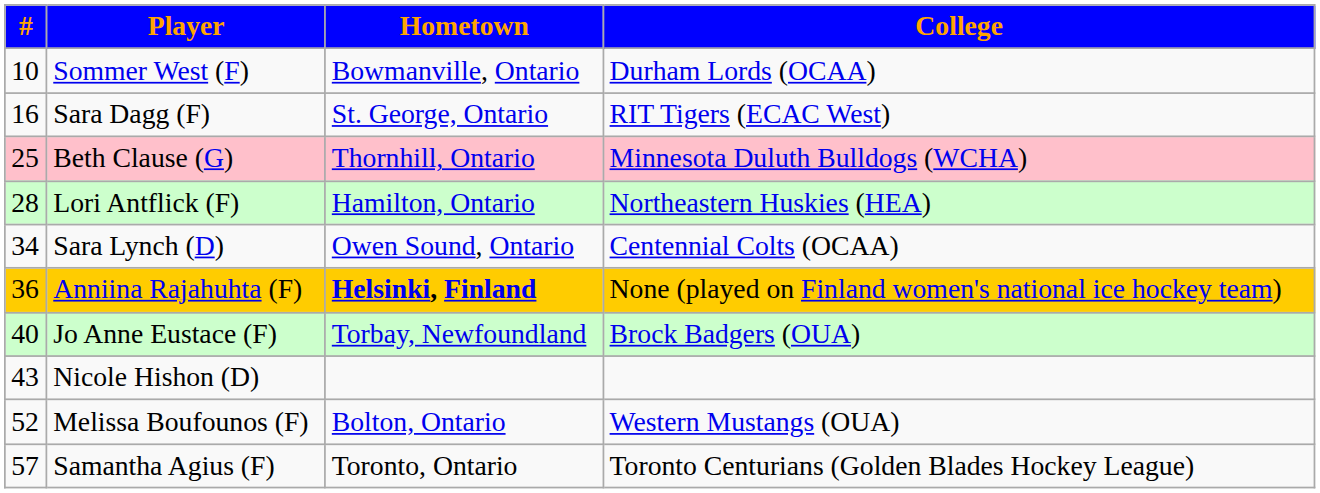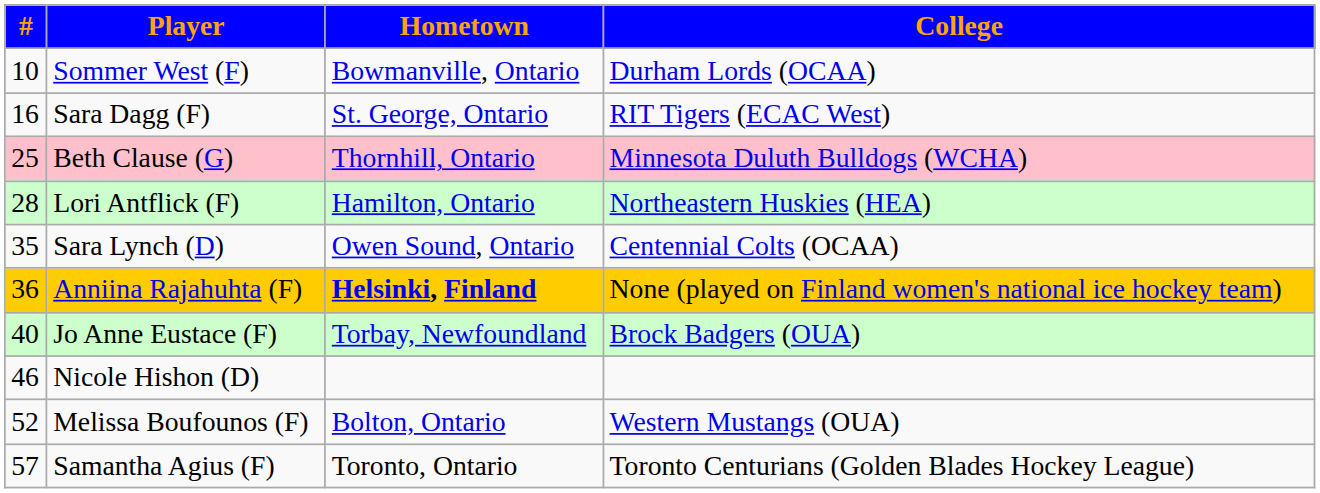Sara Lynch (D) | #: 34 -> 35
Nicole Hishon (D) | #: 43 -> 46
